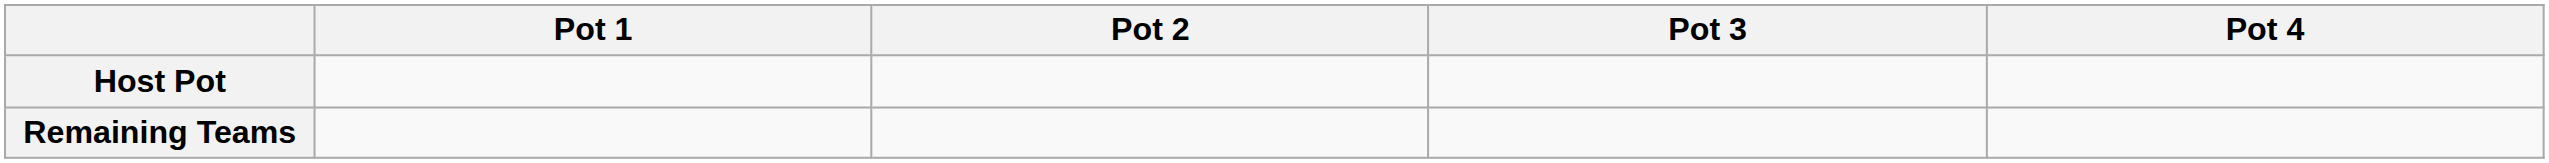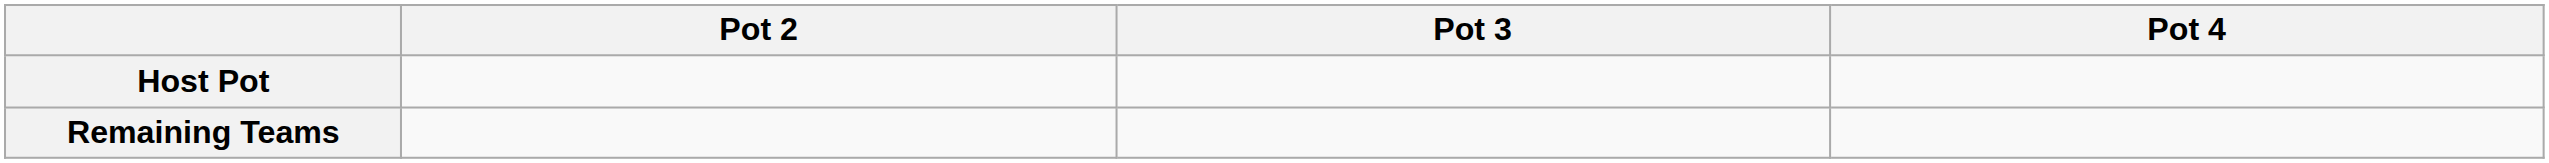- column: Pot 1
